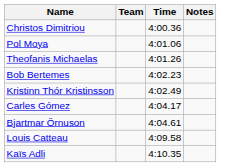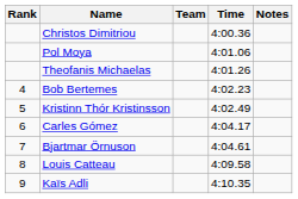+ column: Rank | 4 | 5 | 6 | 7 | 8 | 9
